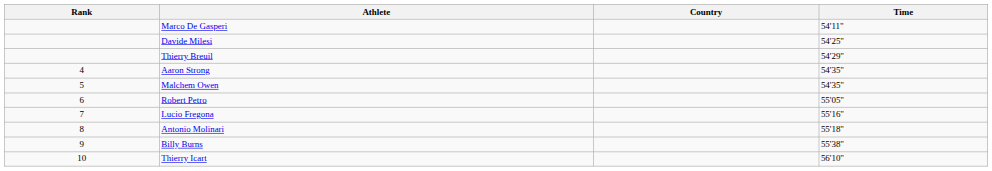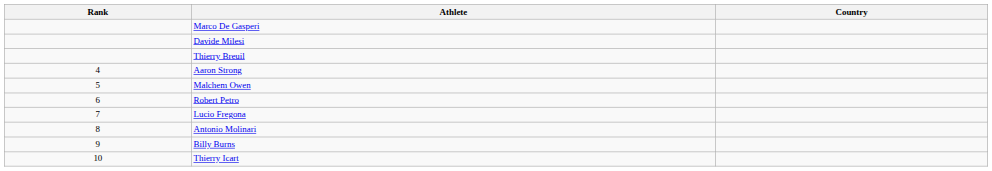- column: Time | 54'11" | 54'25" | 54'29" | 54'35" | 54'35" | 55'05" | 55'16" | 55'18" | 55'38" | 56'10"
